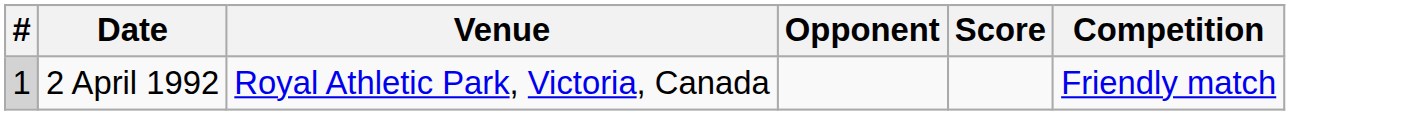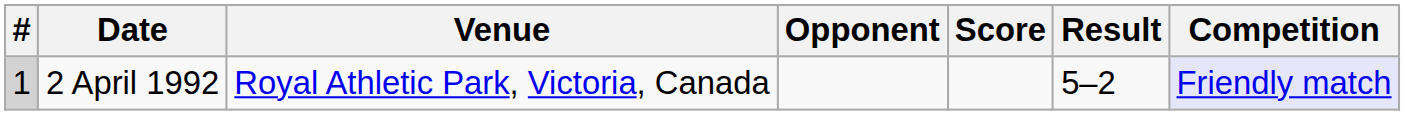+ column: Result | 5–2
2 April 1992 | Competition: no background -> lavender background
